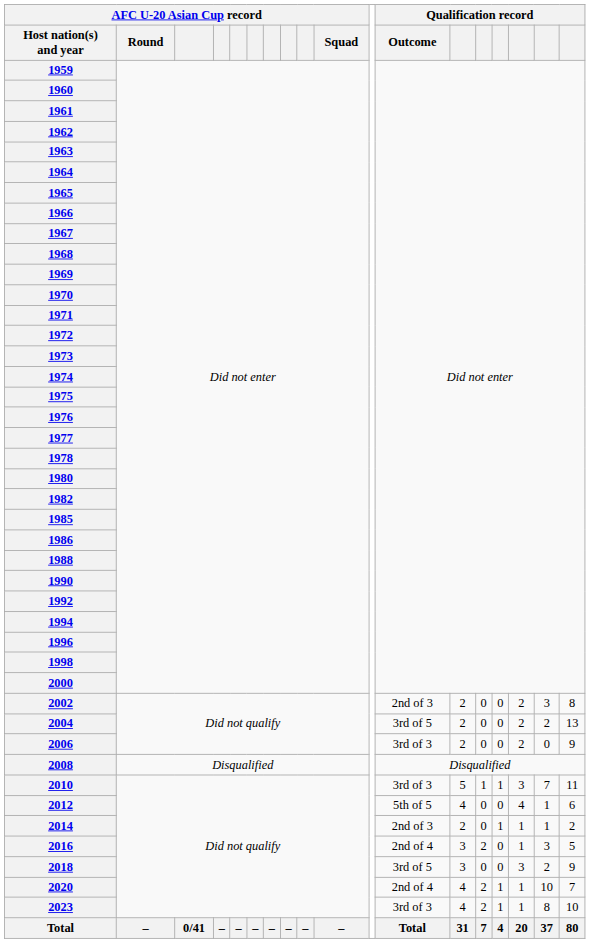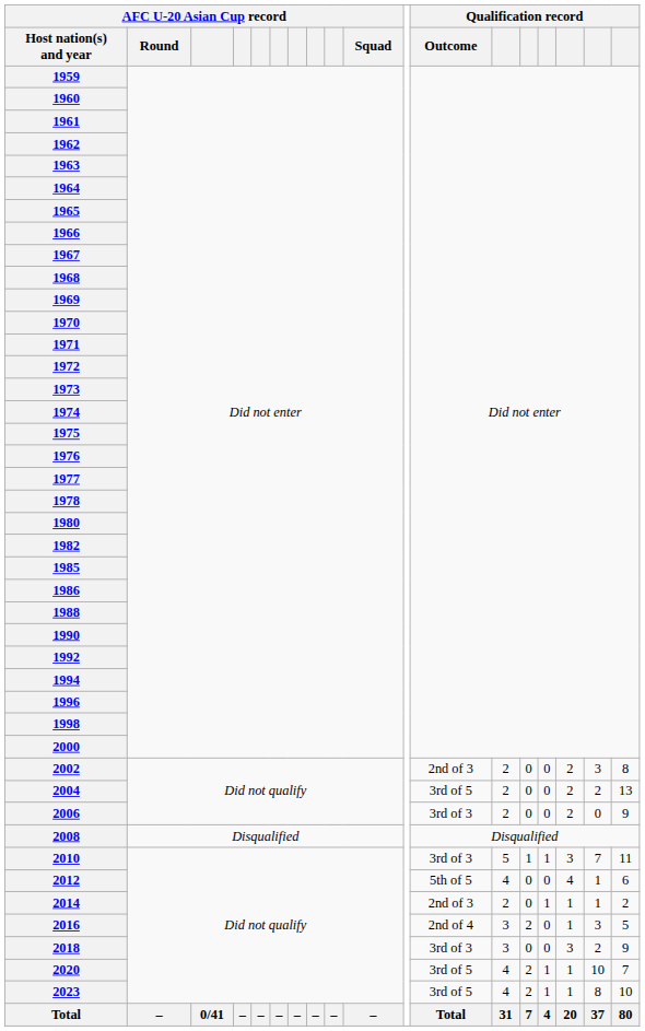2018 | Qualification record / Outcome: 3rd of 5 -> 3rd of 3
2020 | Qualification record / Outcome: 2nd of 4 -> 3rd of 5
2023 | Qualification record / Outcome: 3rd of 3 -> 3rd of 5
